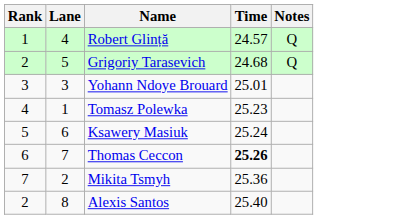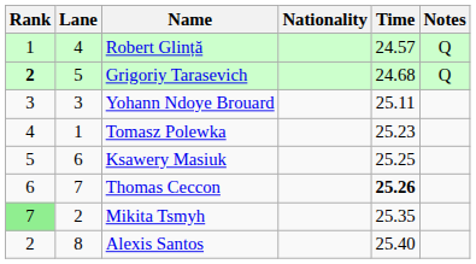+ column: Nationality
Grigoriy Tarasevich | Rank: normal -> bold
Yohann Ndoye Brouard | Time: 25.01 -> 25.11
Ksawery Masiuk | Time: 25.24 -> 25.25
Mikita Tsmyh | Rank: no background -> lightgreen background
Mikita Tsmyh | Time: 25.36 -> 25.35
